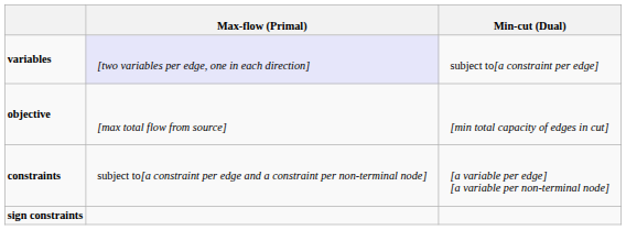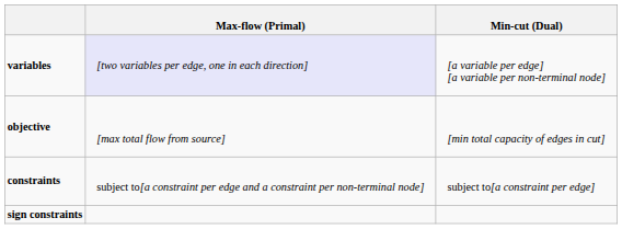variables | Min-cut (Dual): subject to[a constraint per edge] -> [a variable per edge] [a variable per non-terminal node]
constraints | Min-cut (Dual): [a variable per edge] [a variable per non-terminal node] -> subject to[a constraint per edge]
